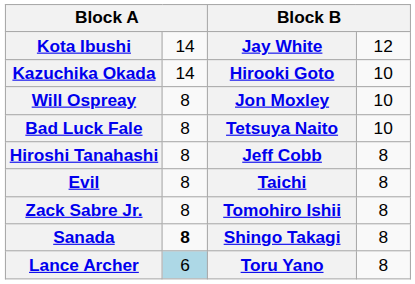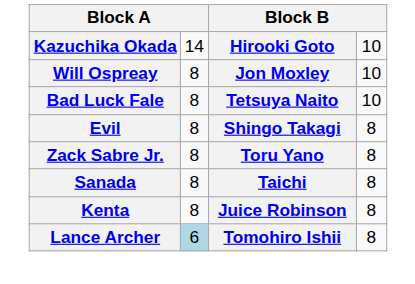- row: Kota Ibushi | 14 | Jay White | 12
- row: Hiroshi Tanahashi | 8 | Jeff Cobb | 8
Evil | column 3: Taichi -> Shingo Takagi
Zack Sabre Jr. | column 3: Tomohiro Ishii -> Toru Yano
Sanada | column 2: bold -> normal
Sanada | column 3: Shingo Takagi -> Taichi
+ row: Kenta | 8 | Juice Robinson | 8
Lance Archer | column 3: Toru Yano -> Tomohiro Ishii
